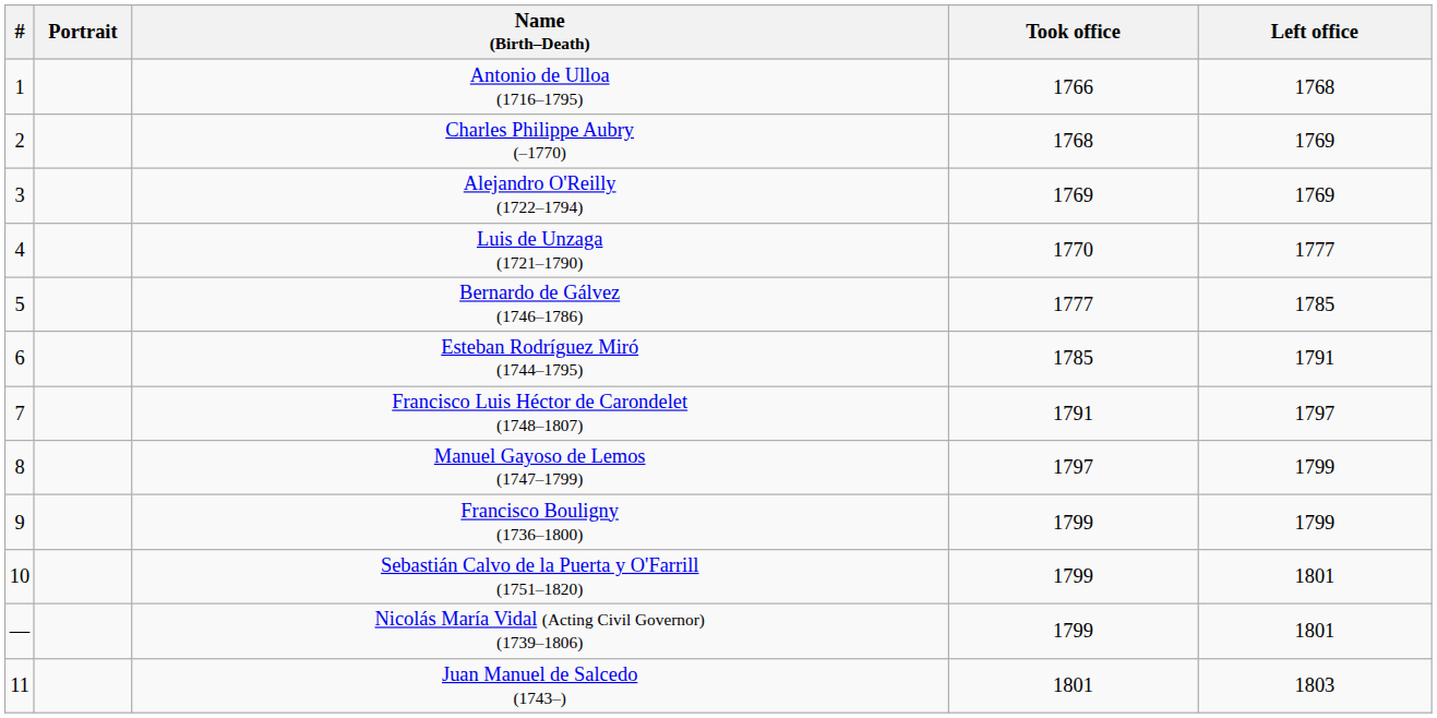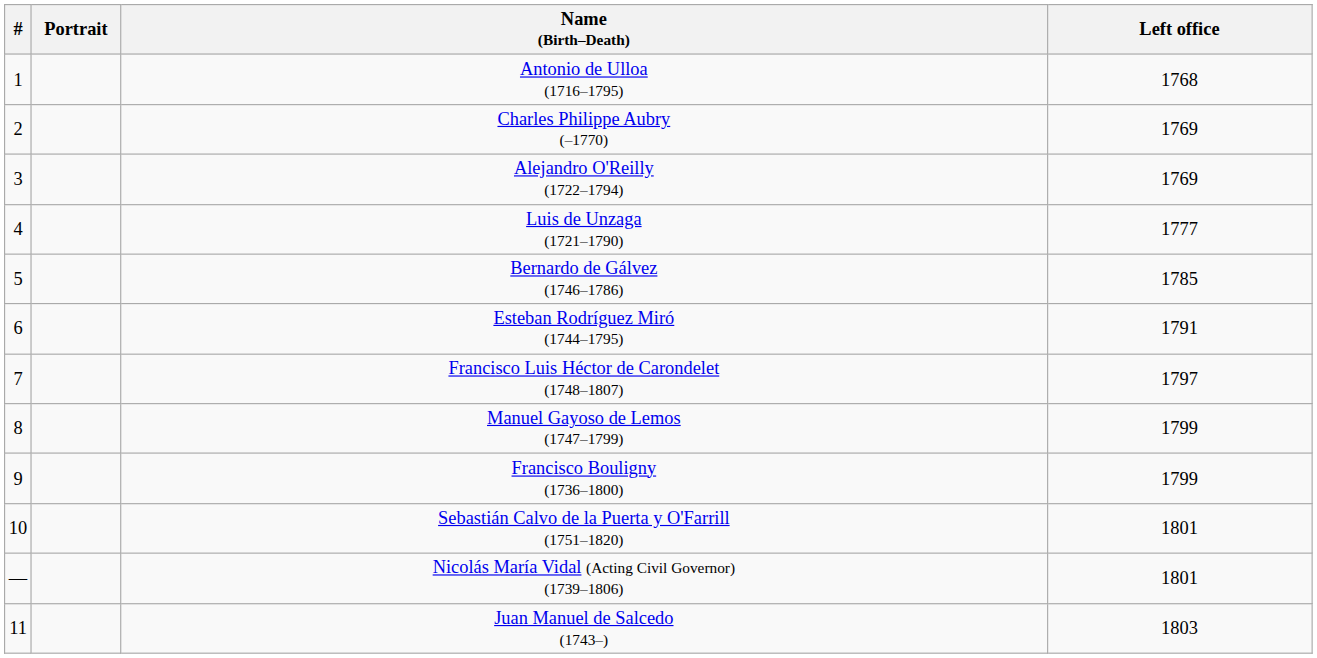- column: Took office | 1766 | 1768 | 1769 | 1770 | 1777 | 1785 | 1791 | 1797 | 1799 | 1799 | 1799 | 1801
